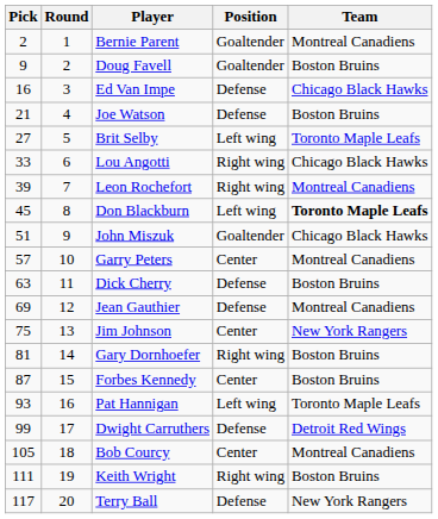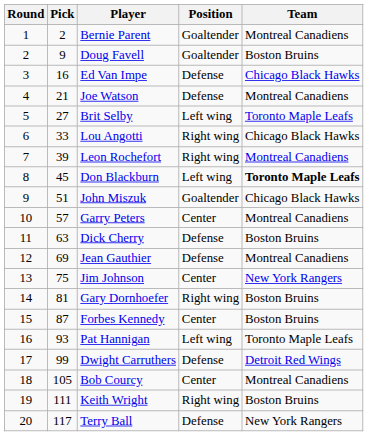columns swapped: Round <-> Pick
Joe Watson | Team: Boston Bruins -> Montreal Canadiens
